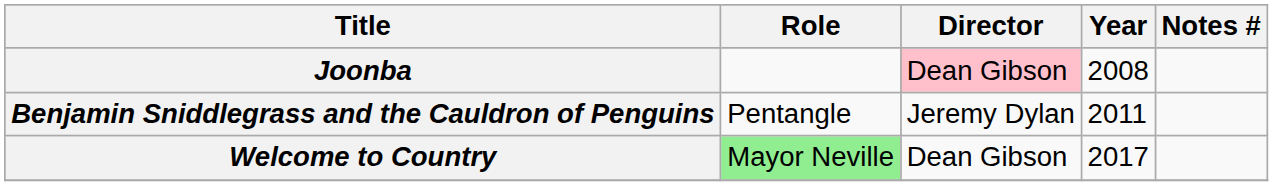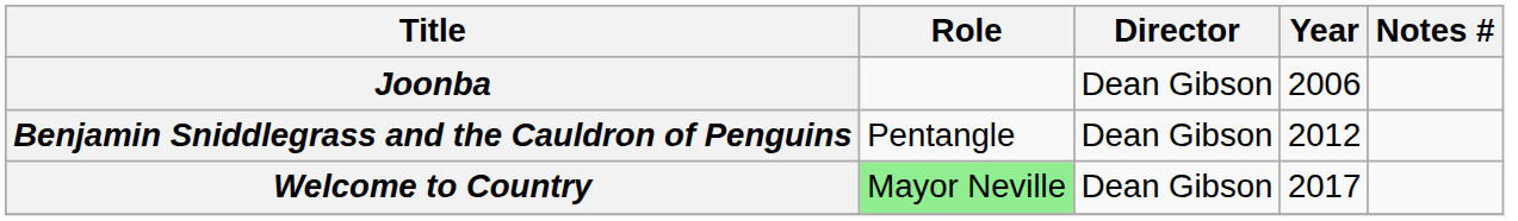Joonba | Director: pink background -> no background
Joonba | Year: 2008 -> 2006
Benjamin Sniddlegrass and the Cauldron of Penguins | Director: Jeremy Dylan -> Dean Gibson
Benjamin Sniddlegrass and the Cauldron of Penguins | Year: 2011 -> 2012
